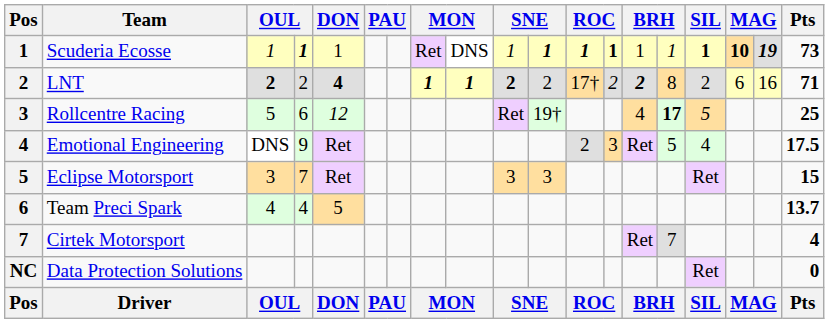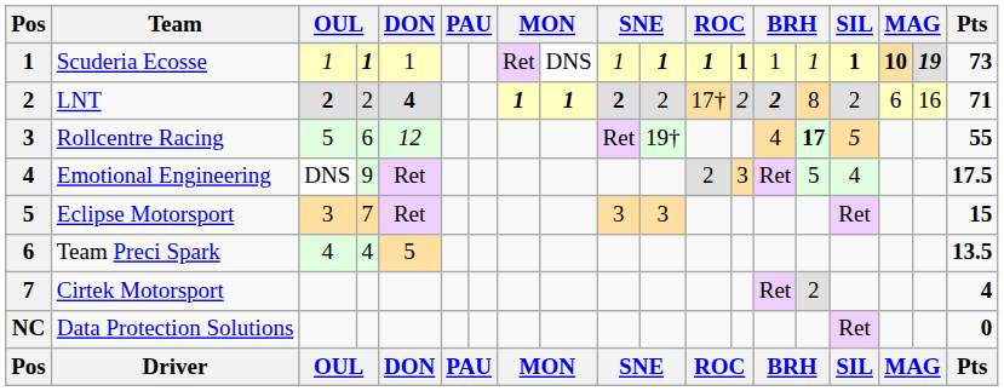Rollcentre Racing | Pts: 25 -> 55
Team Preci Spark | Pts: 13.7 -> 13.5
Cirtek Motorsport | column 15: 7 -> 2
